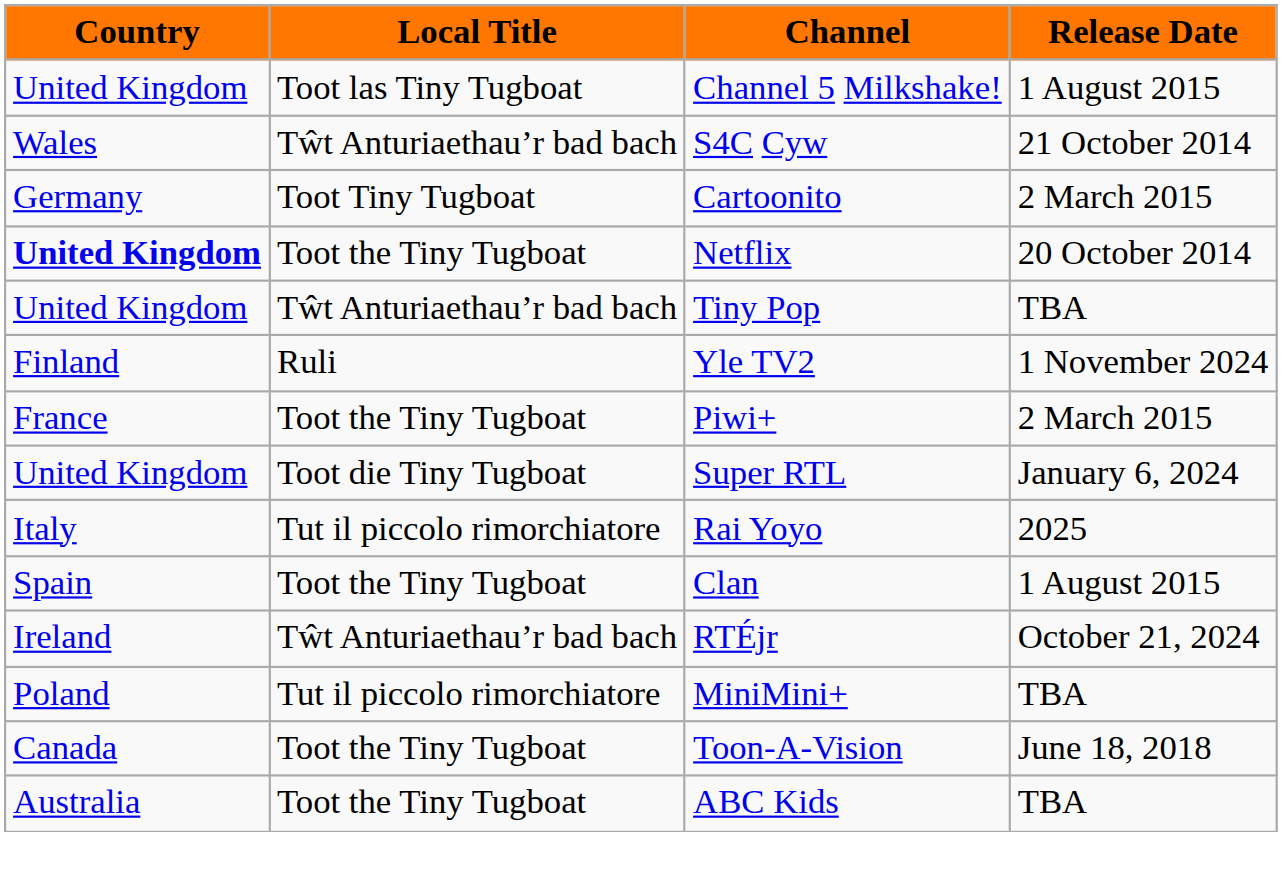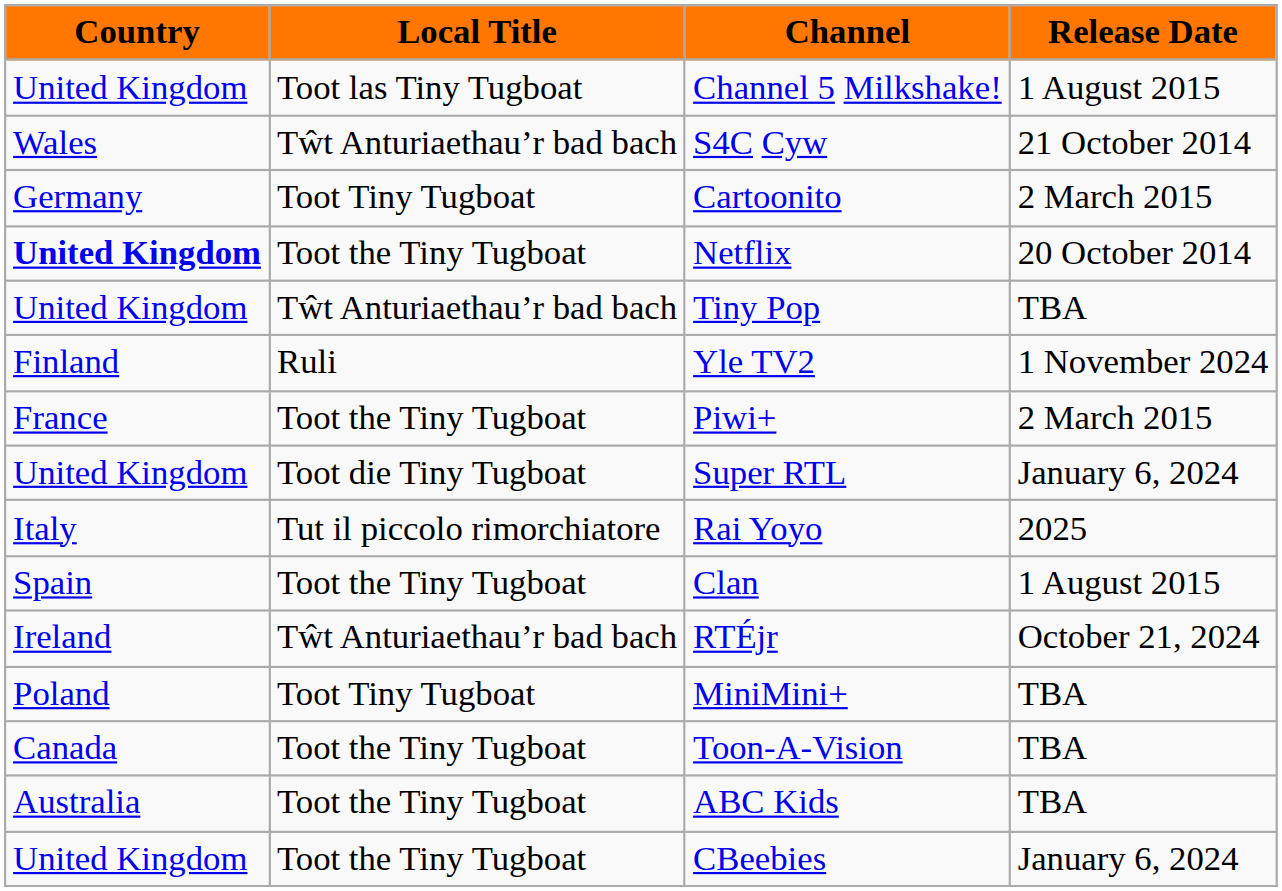MiniMini+ | Local Title: Tut il piccolo rimorchiatore -> Toot Tiny Tugboat
Toon-A-Vision | Release Date: June 18, 2018 -> TBA
+ row: United Kingdom | Toot the Tiny Tugboat | CBeebies | January 6, 2024
